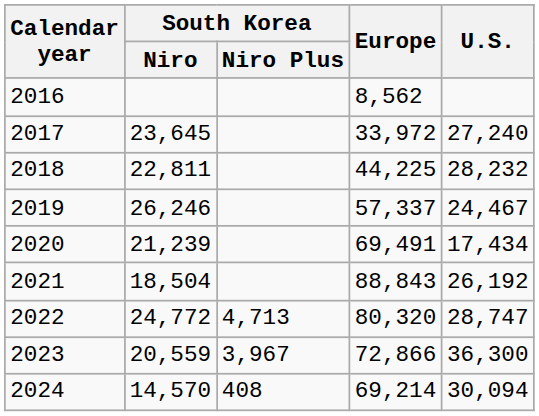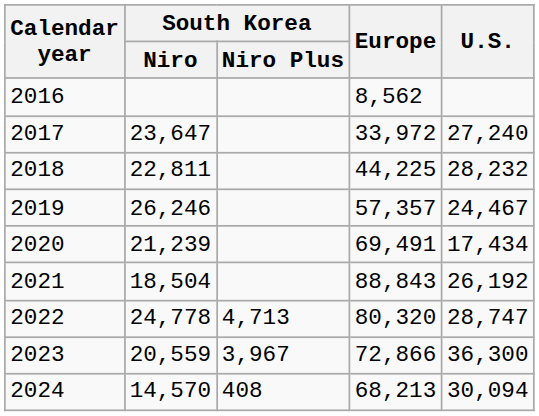2017 | South Korea / Niro: 23,645 -> 23,647
2019 | Europe: 57,337 -> 57,357
2022 | South Korea / Niro: 24,772 -> 24,778
2024 | Europe: 69,214 -> 68,213
